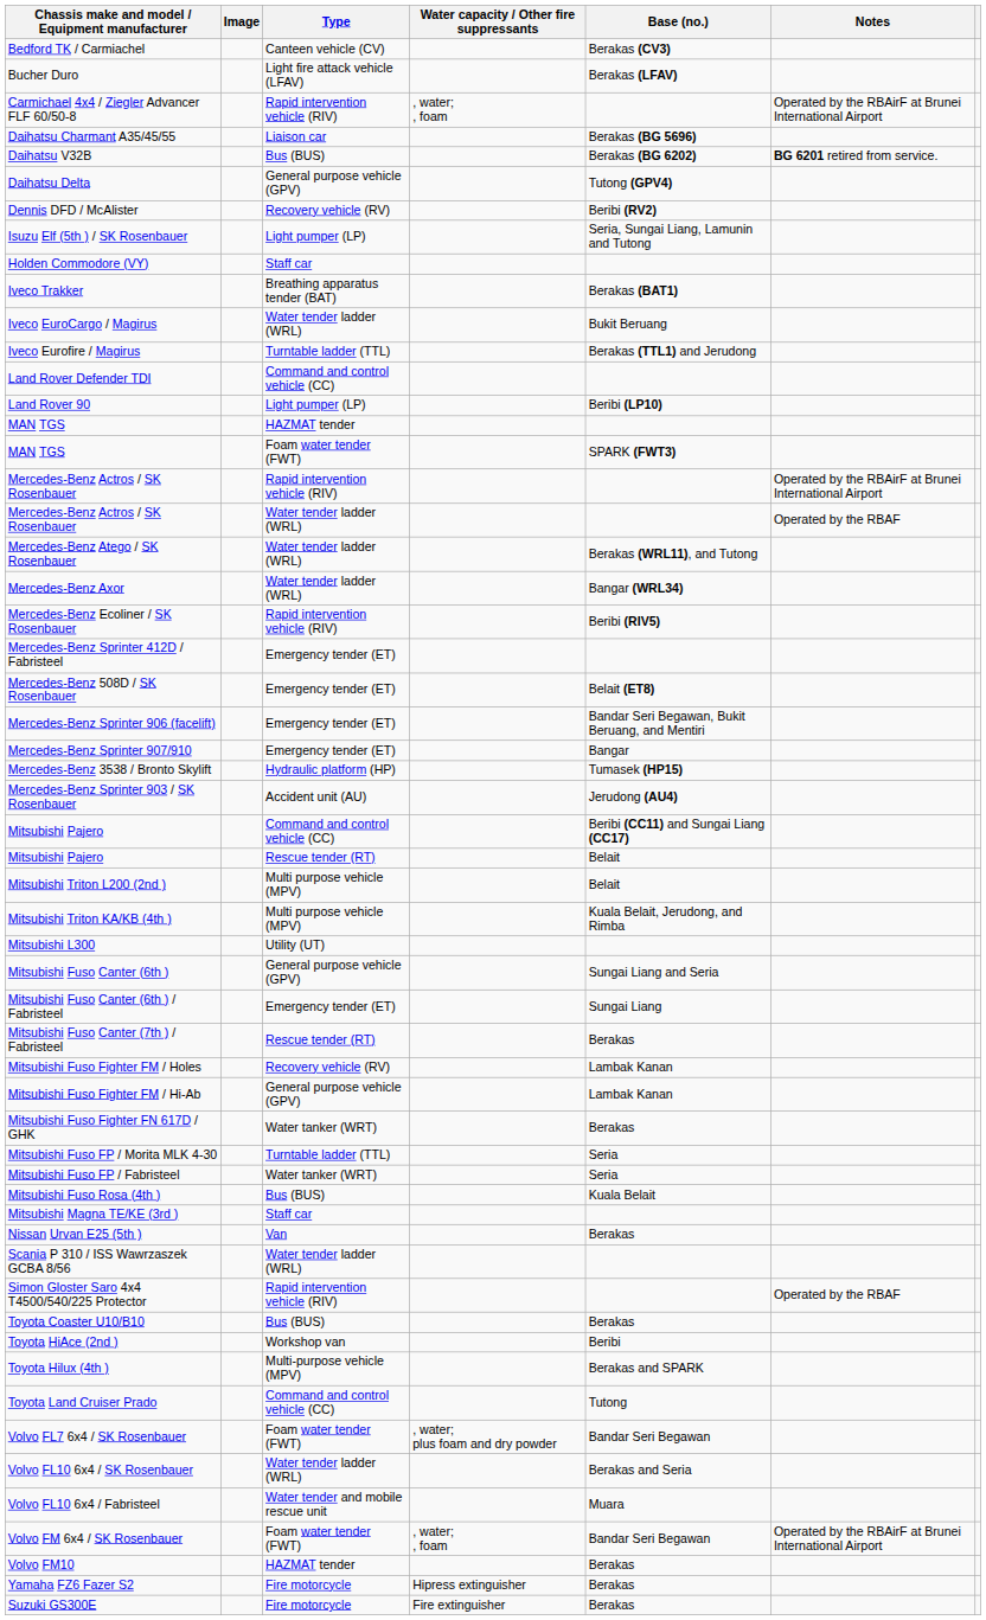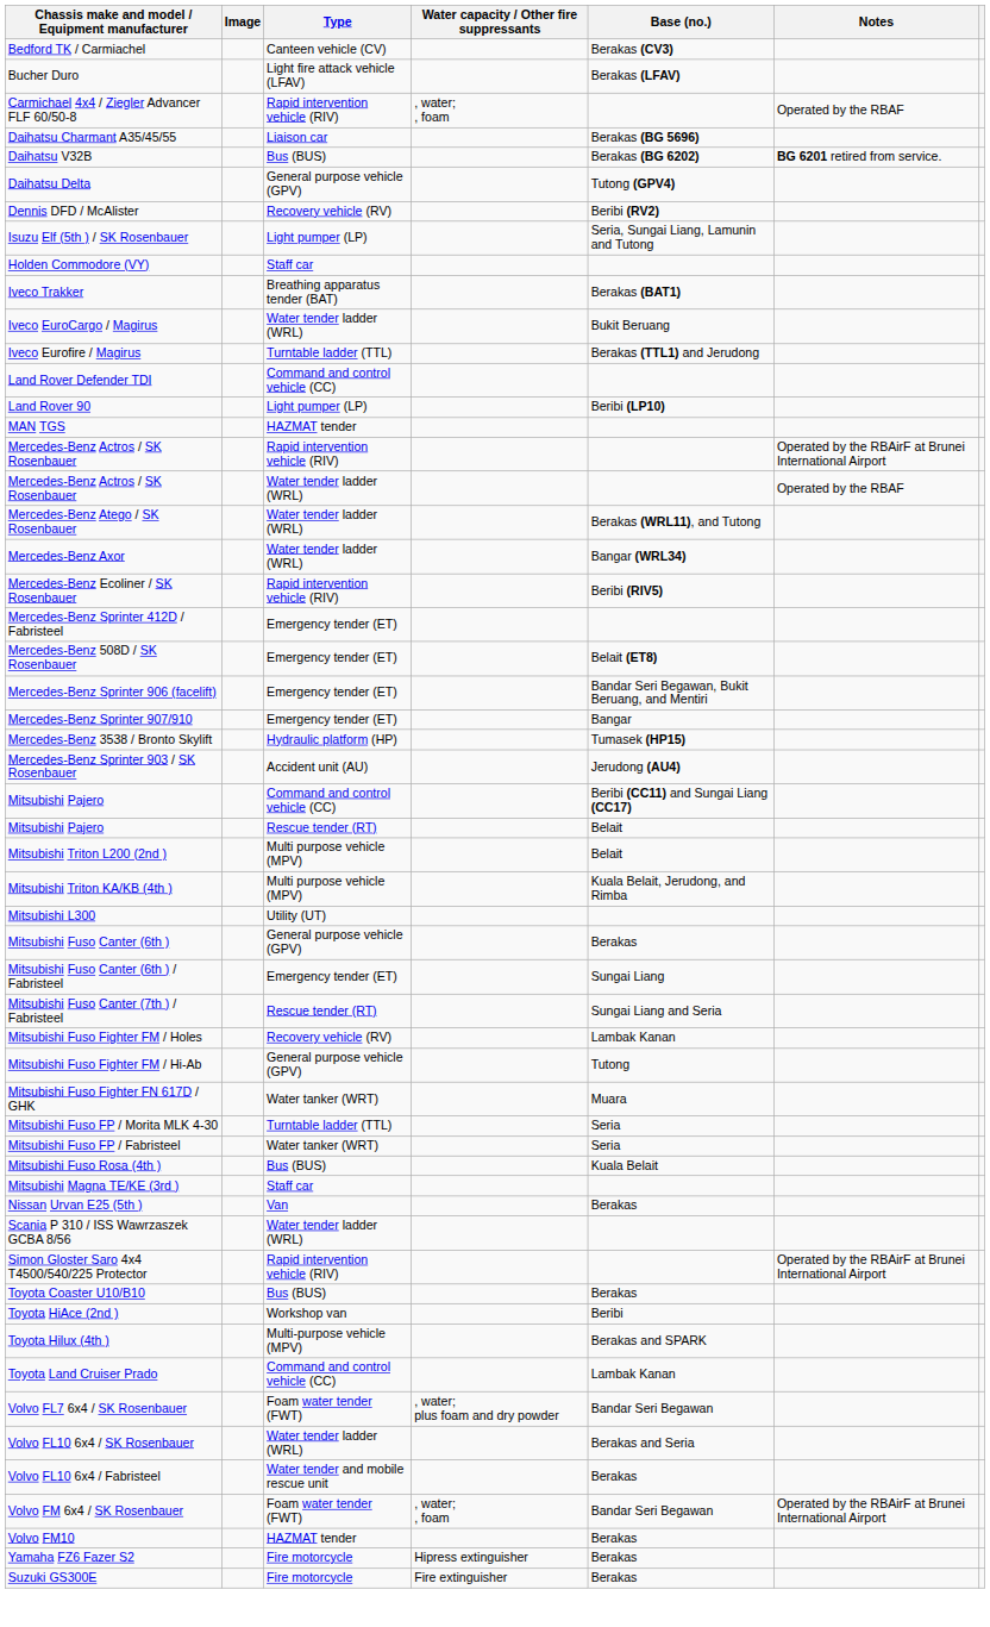Carmichael 4x4 / Ziegler Advancer FLF 60/50-8 | Notes: Operated by the RBAirF at Brunei International Airport -> Operated by the RBAF
- row: MAN TGS | Foam water tender (FWT) | SPARK (FWT3)
Mitsubishi Fuso Canter (6th ) | Base (no.): Sungai Liang and Seria -> Berakas
Mitsubishi Fuso Canter (7th ) / Fabristeel | Base (no.): Berakas -> Sungai Liang and Seria
Mitsubishi Fuso Fighter FM / Hi-Ab | Base (no.): Lambak Kanan -> Tutong
Mitsubishi Fuso Fighter FN 617D / GHK | Base (no.): Berakas -> Muara
Simon Gloster Saro 4x4 T4500/540/225 Protector | Notes: Operated by the RBAF -> Operated by the RBAirF at Brunei International Airport
Toyota Land Cruiser Prado | Base (no.): Tutong -> Lambak Kanan
Volvo FL10 6x4 / Fabristeel | Base (no.): Muara -> Berakas
